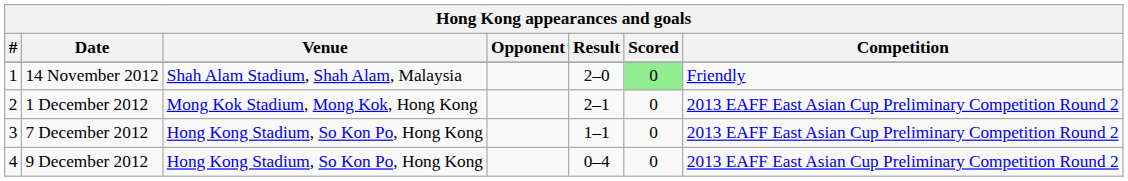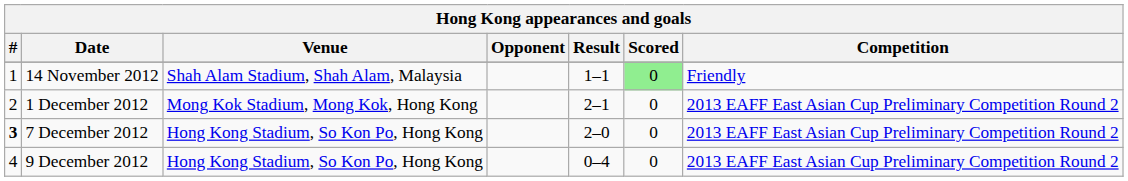14 November 2012 | Result: 2–0 -> 1–1
7 December 2012 | #: normal -> bold
7 December 2012 | Result: 1–1 -> 2–0
